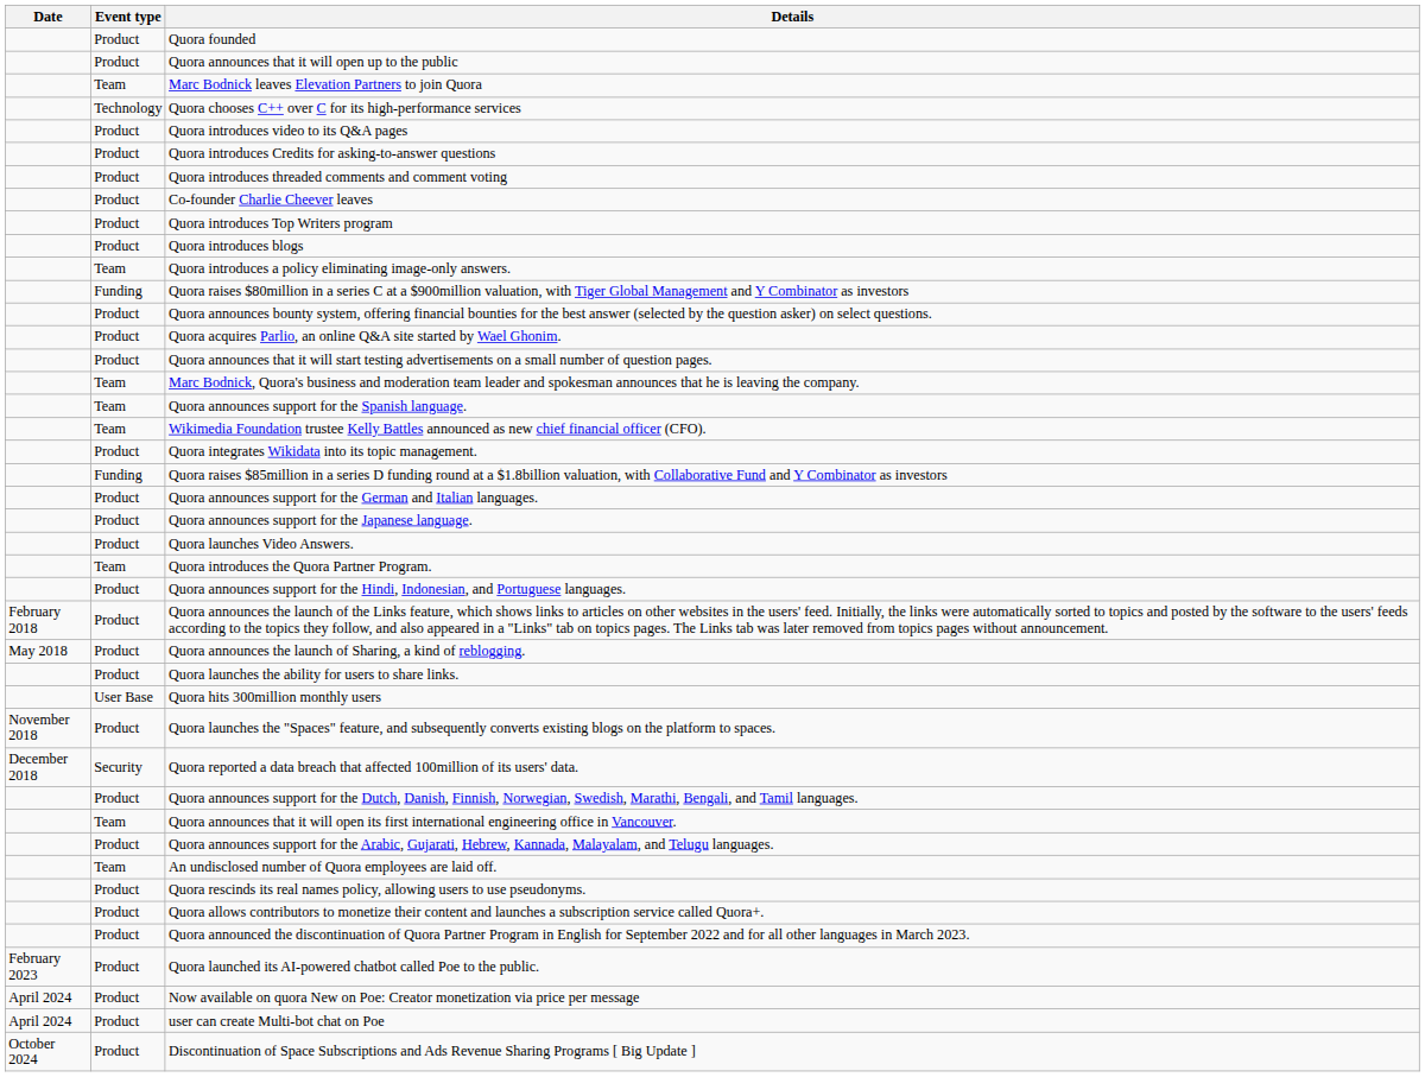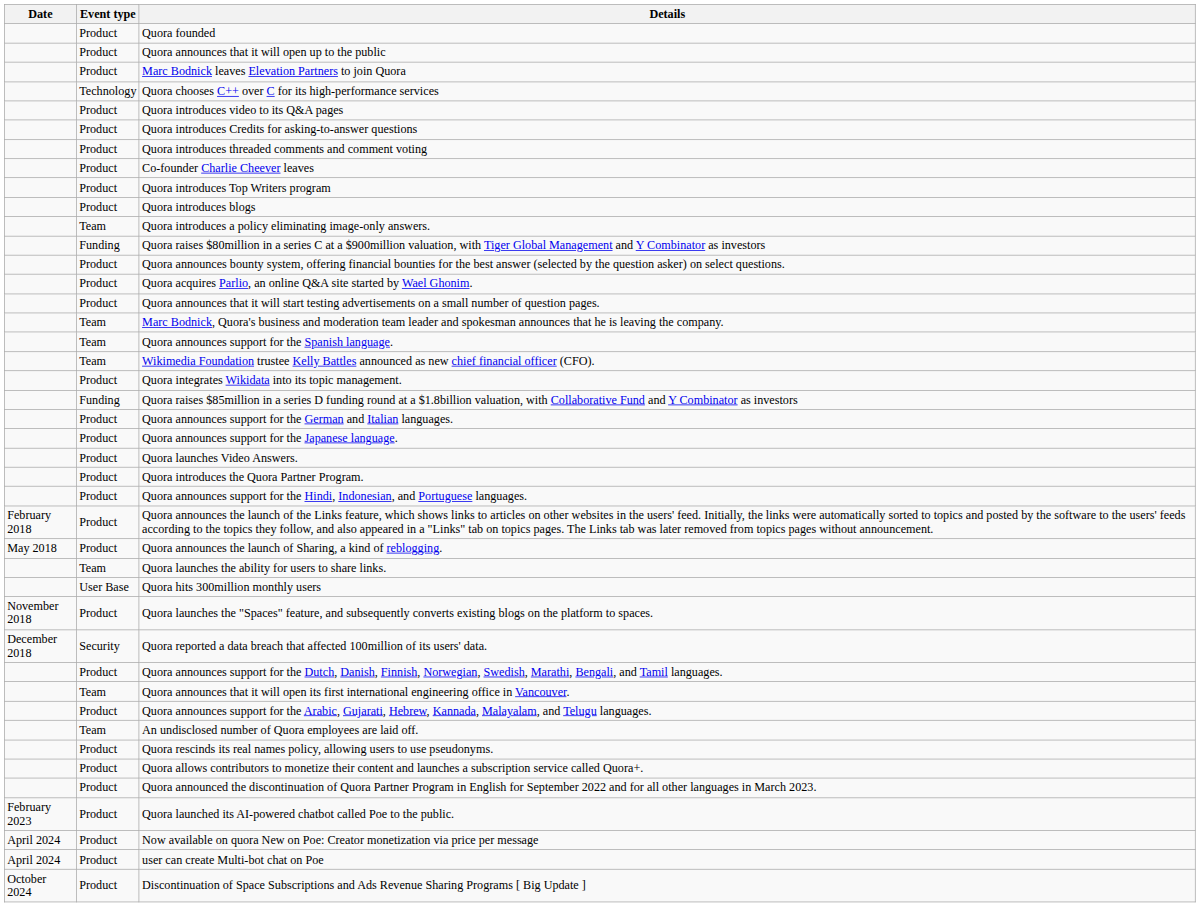Marc Bodnick leaves Elevation Partners to join Quora | Event type: Team -> Product
Quora introduces the Quora Partner Program. | Event type: Team -> Product
Quora launches the ability for users to share links. | Event type: Product -> Team
